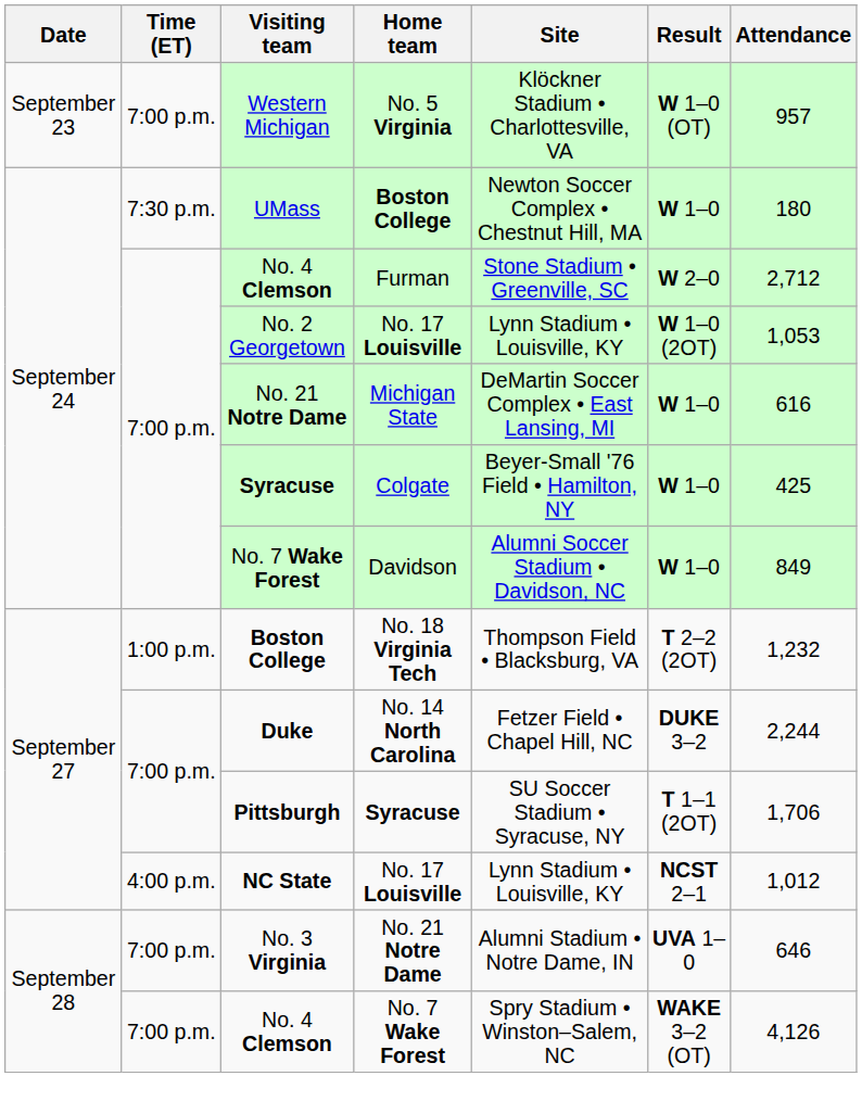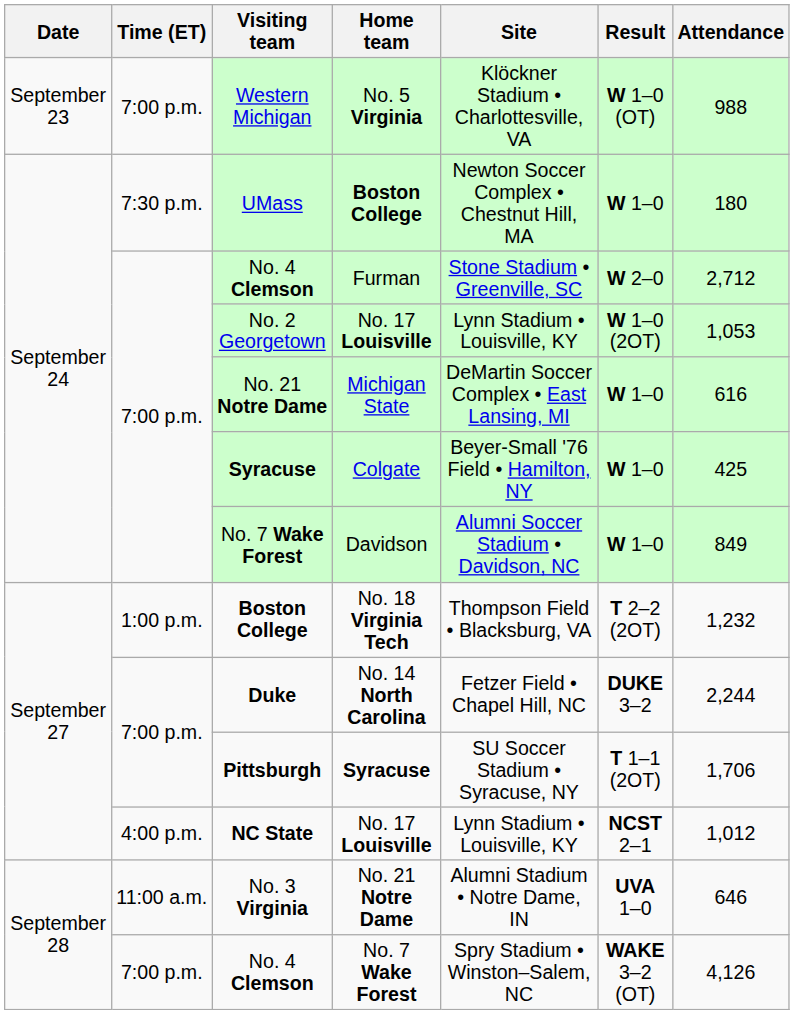Western Michigan | Attendance: 957 -> 988
No. 3 Virginia | Time (ET): 7:00 p.m. -> 11:00 a.m.
